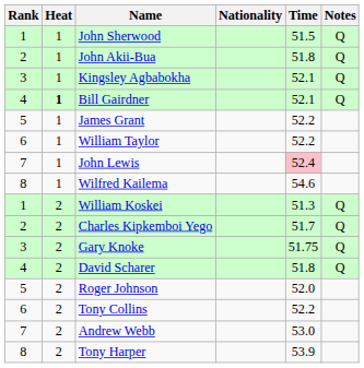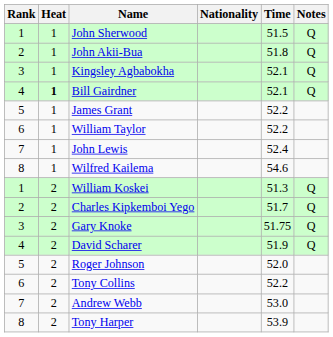John Lewis | Time: pink background -> no background
David Scharer | Time: 51.8 -> 51.9
